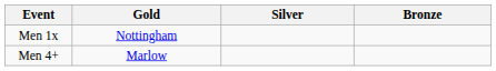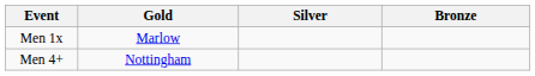Men 1x | Gold: Nottingham -> Marlow
Men 4+ | Gold: Marlow -> Nottingham
